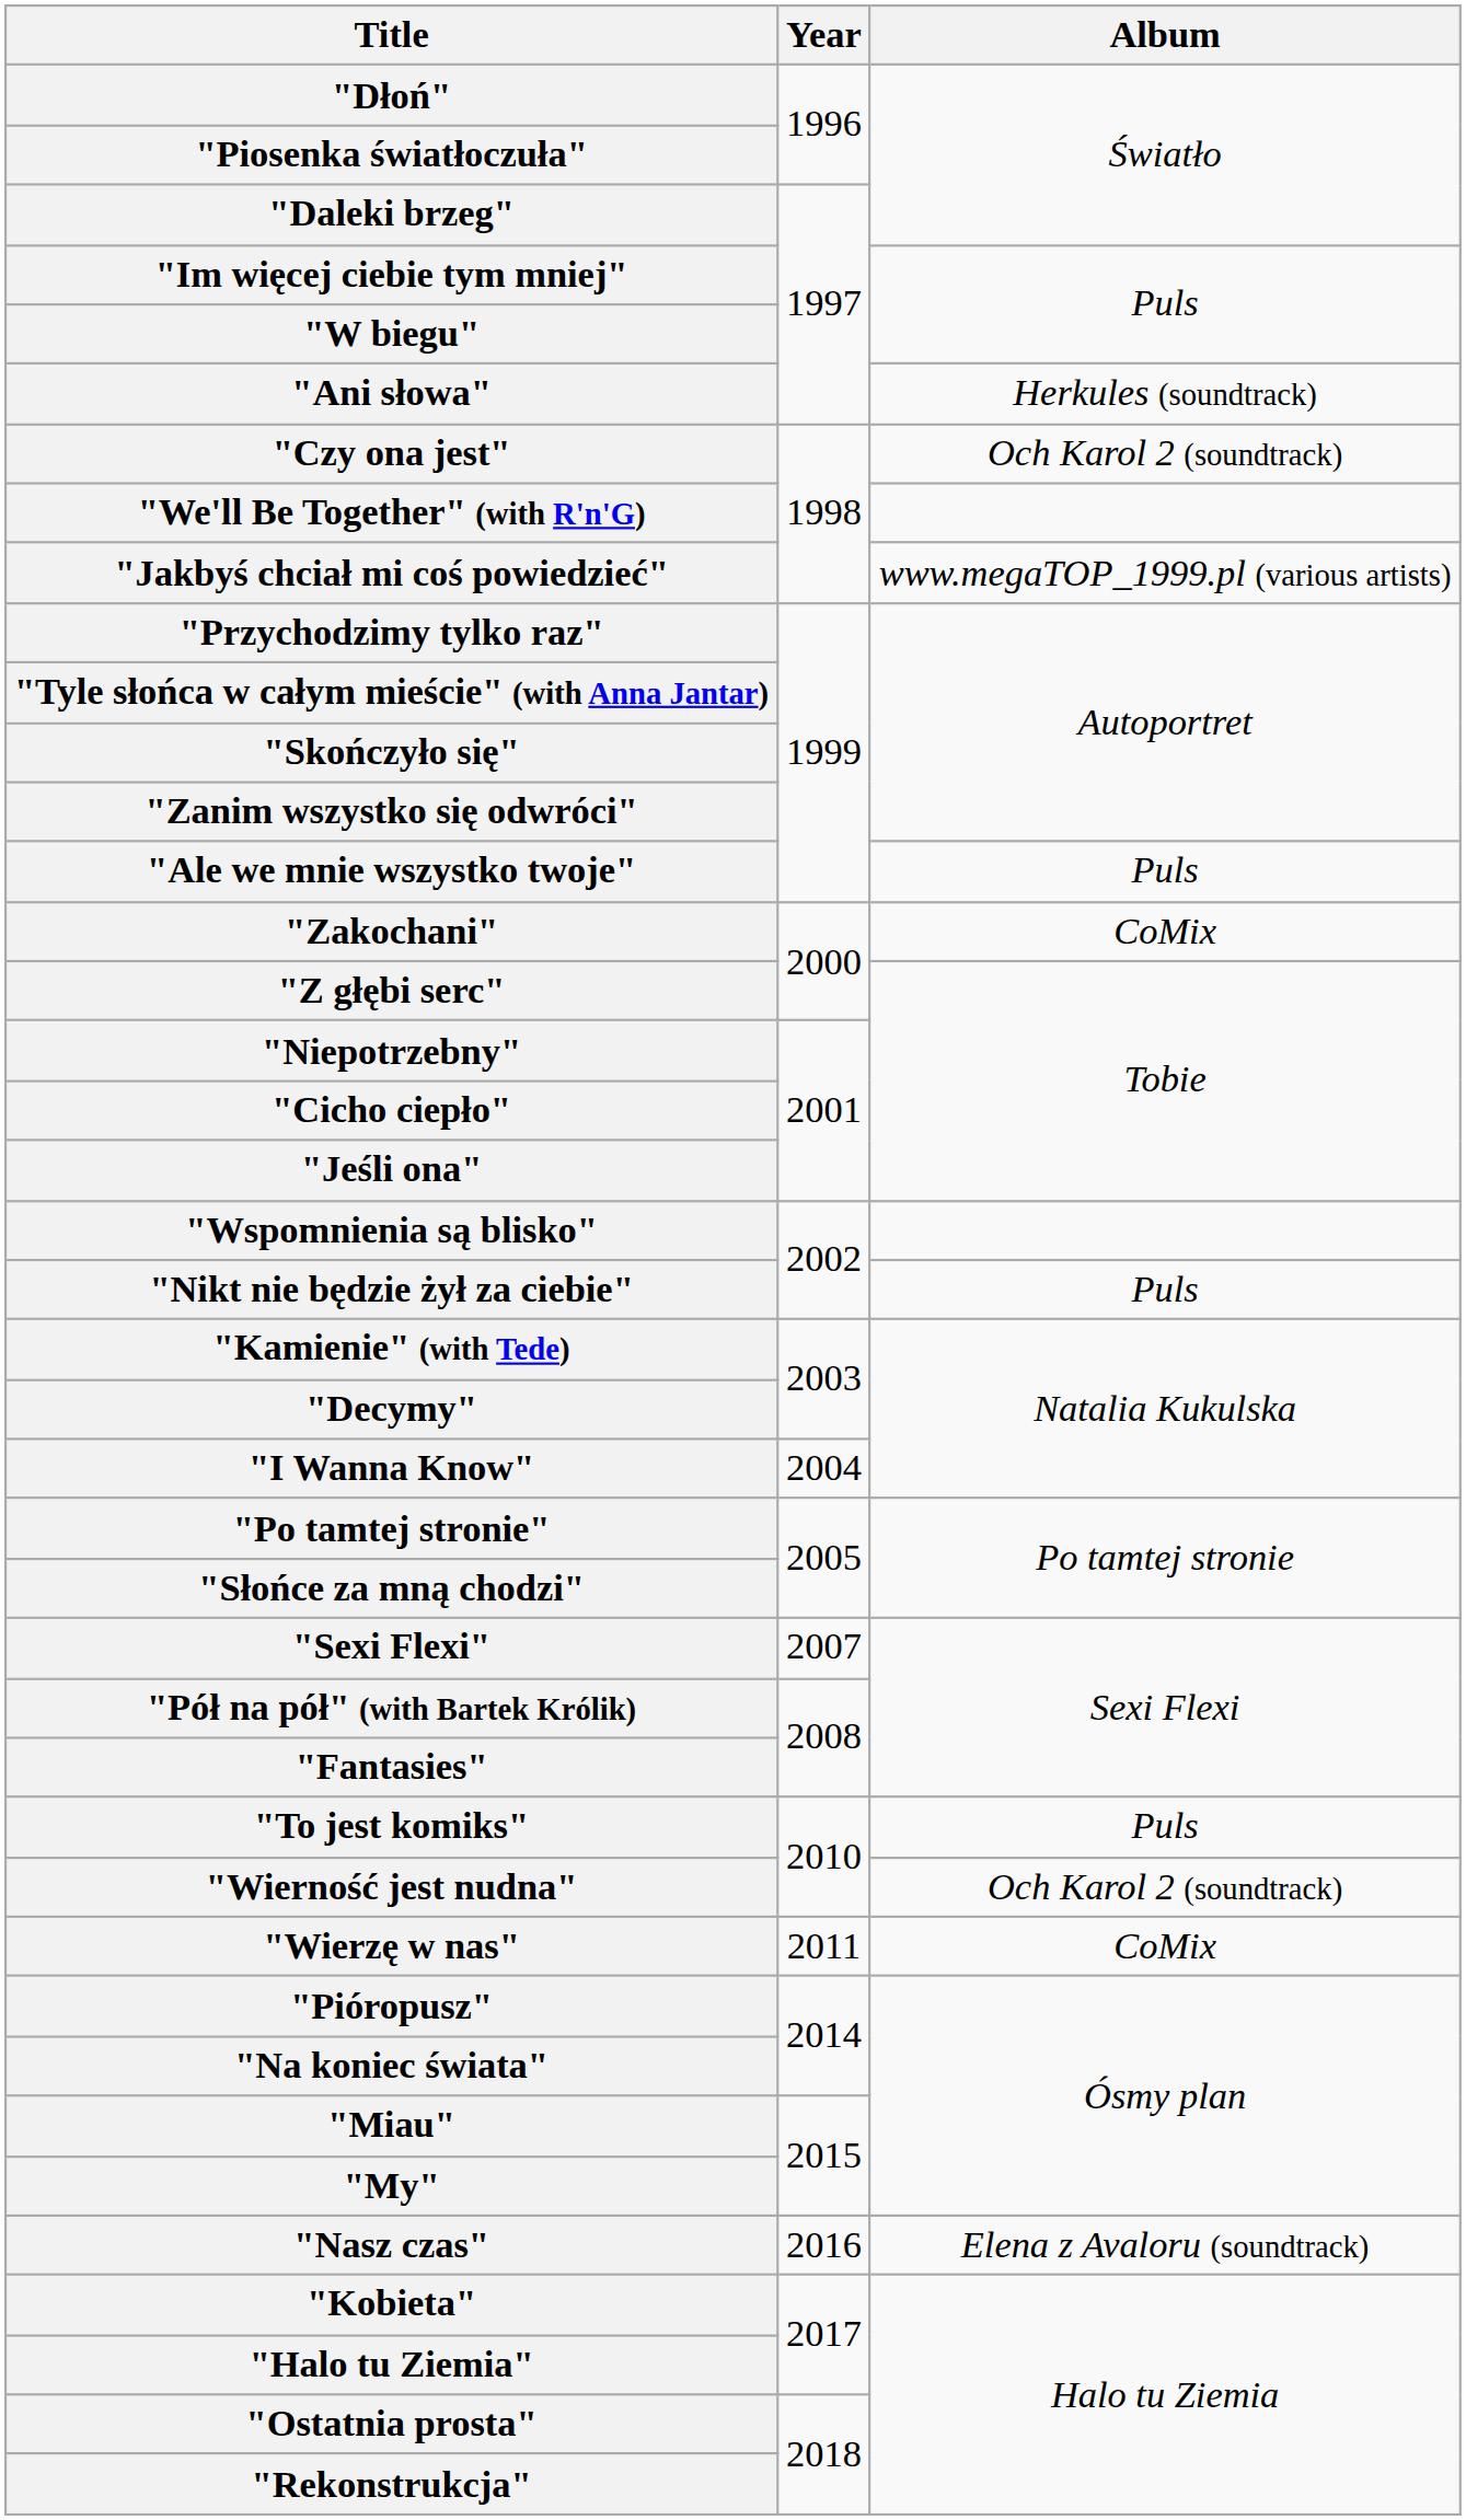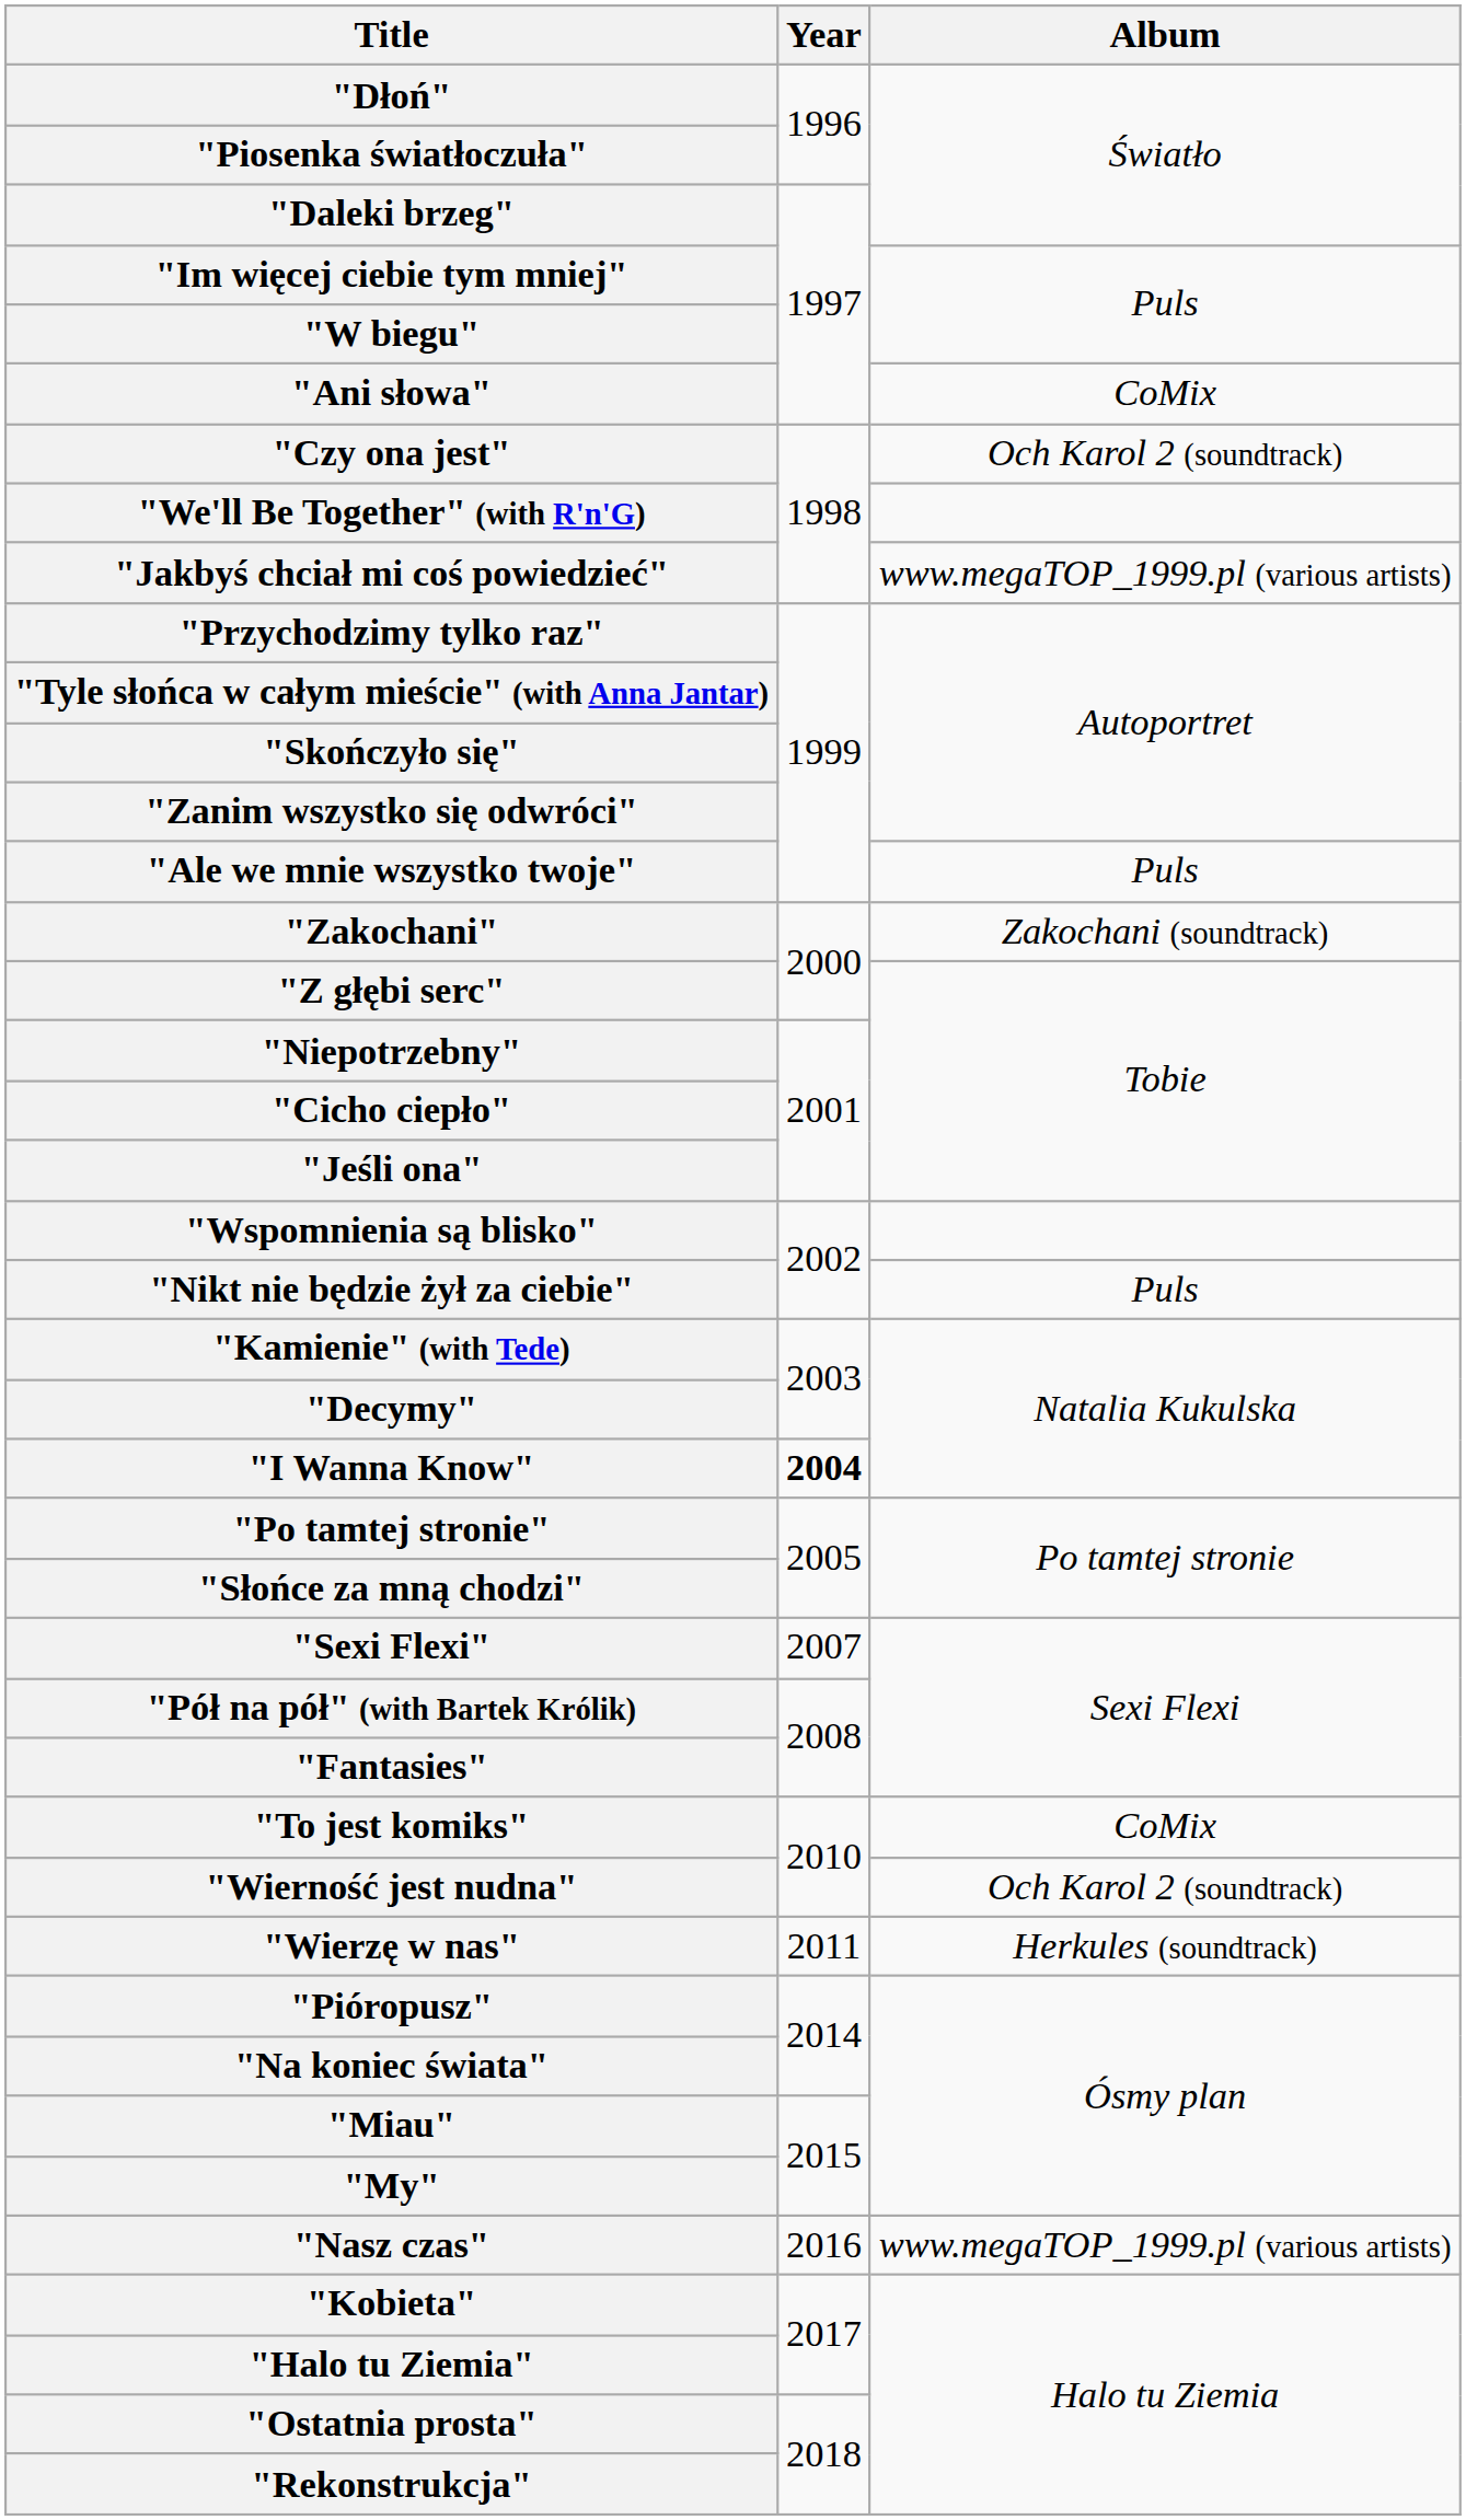"Ani słowa" | Album: Herkules (soundtrack) -> CoMix
"Zakochani" | Album: CoMix -> Zakochani (soundtrack)
"I Wanna Know" | Year: normal -> bold
"To jest komiks" | Album: Puls -> CoMix
"Wierzę w nas" | Album: CoMix -> Herkules (soundtrack)
"Nasz czas" | Album: Elena z Avaloru (soundtrack) -> www.megaTOP_1999.pl (various artists)
